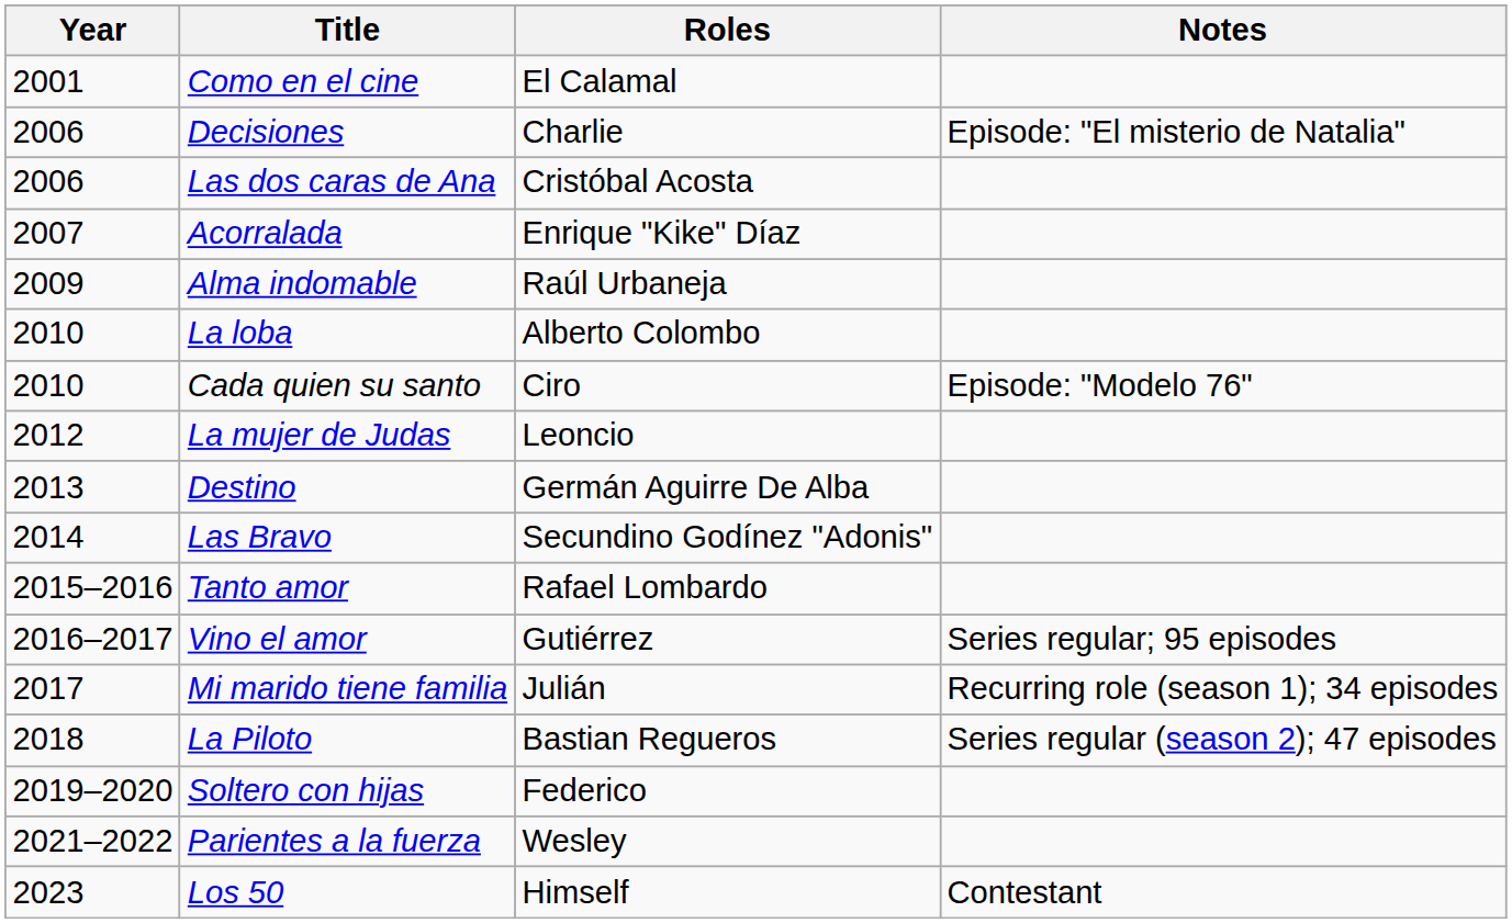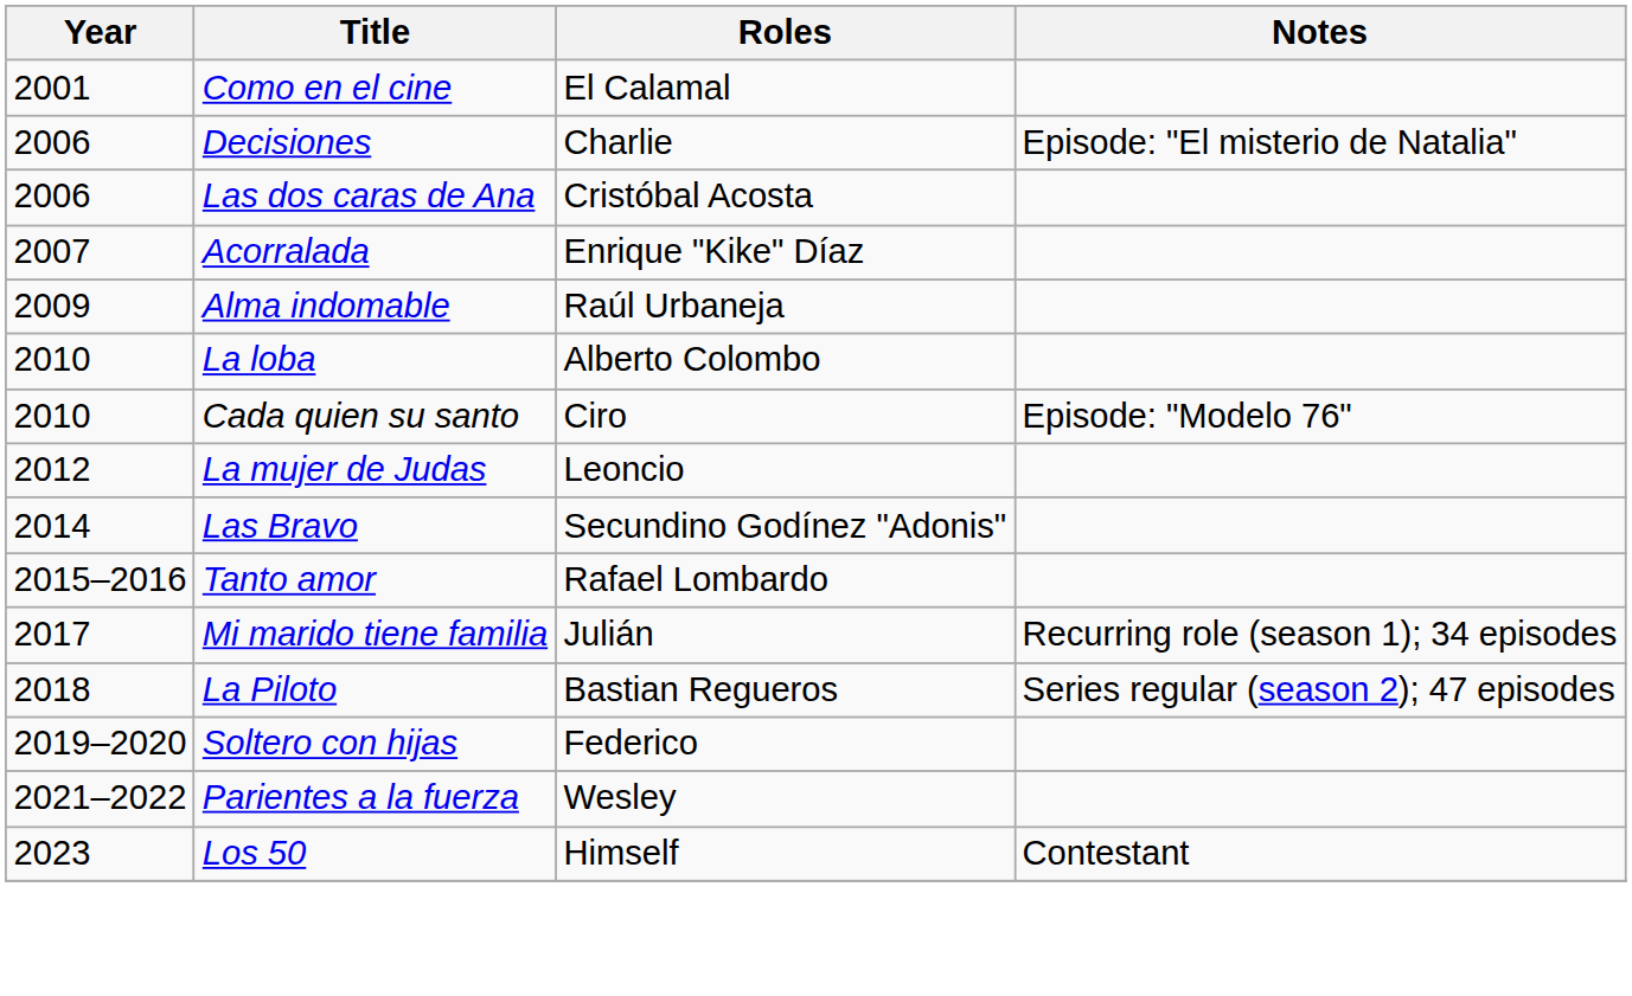- row: 2013 | Destino | Germán Aguirre De Alba
- row: 2016–2017 | Vino el amor | Gutiérrez | Series regular; 95 episodes
